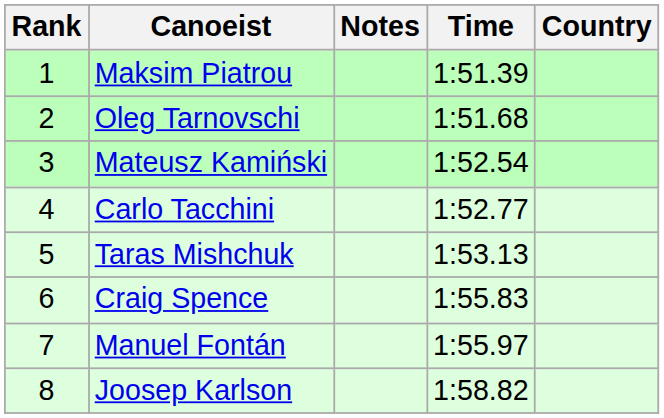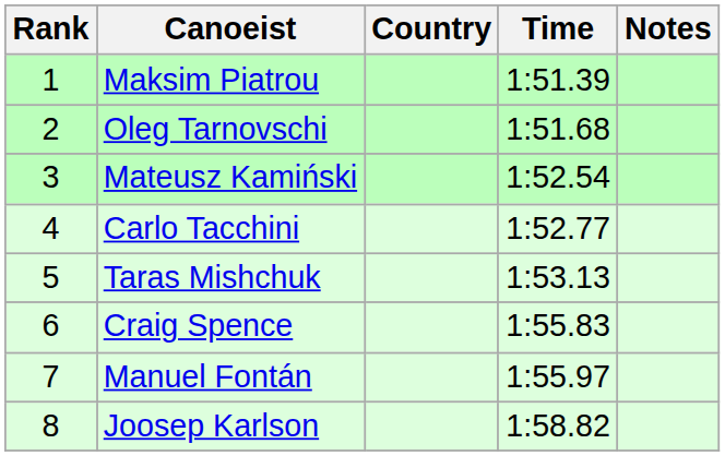columns swapped: Country <-> Notes
